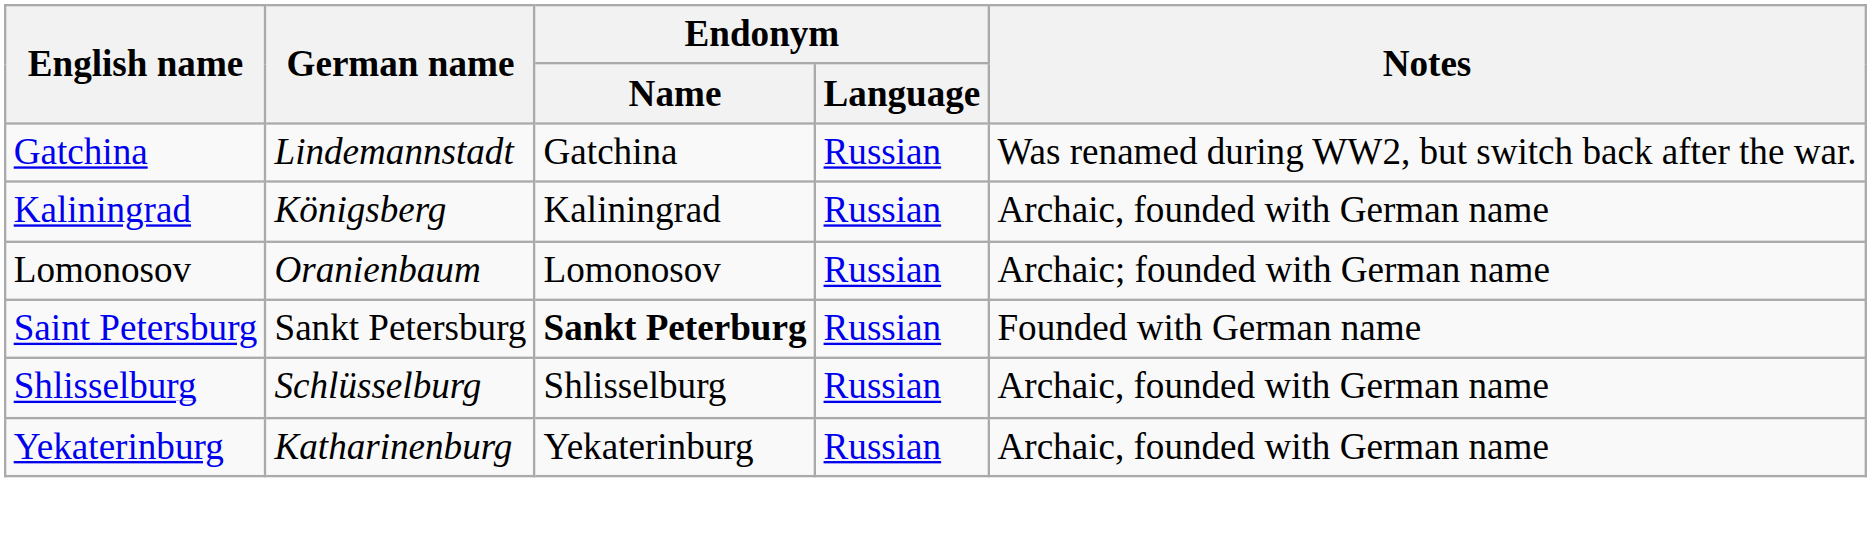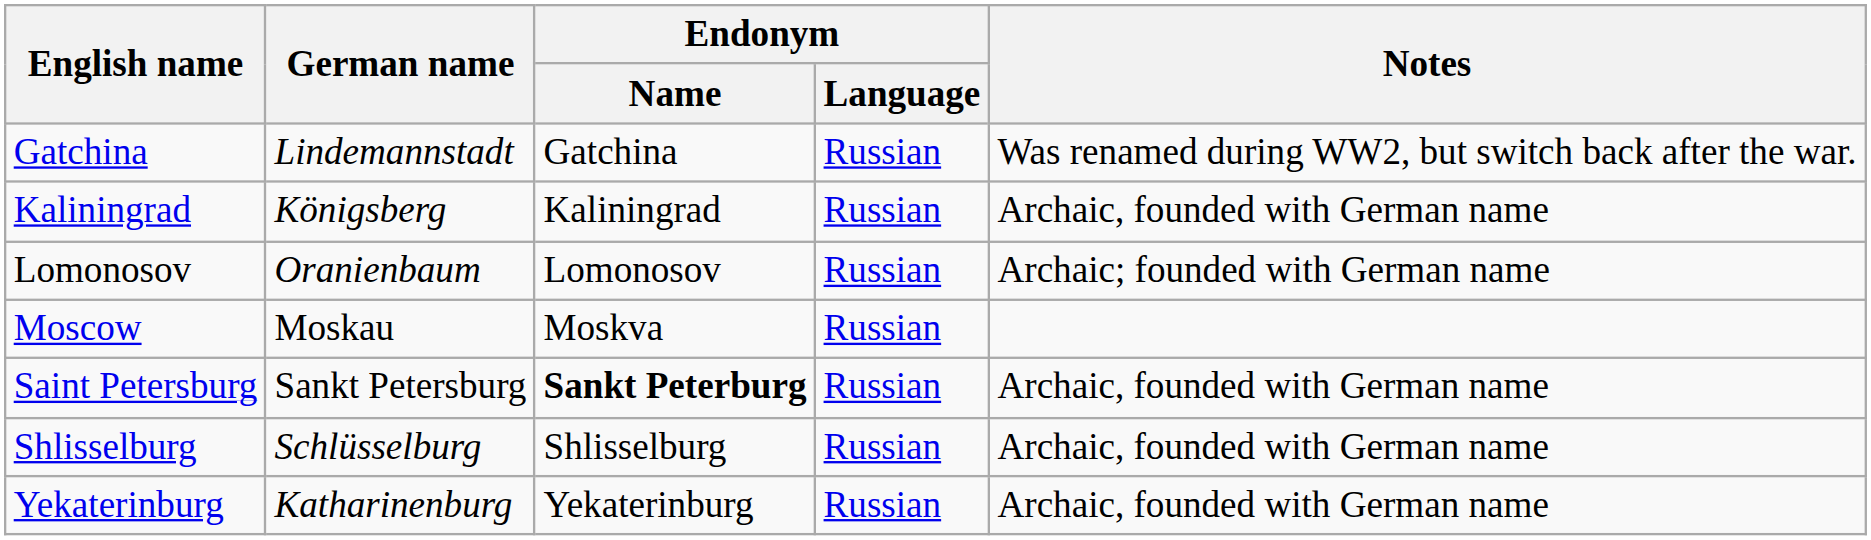+ row: Moscow | Moskau | Moskva | Russian
Saint Petersburg | Notes: Founded with German name -> Archaic, founded with German name
